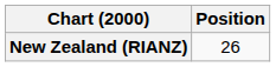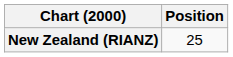New Zealand (RIANZ) | Position: 26 -> 25
